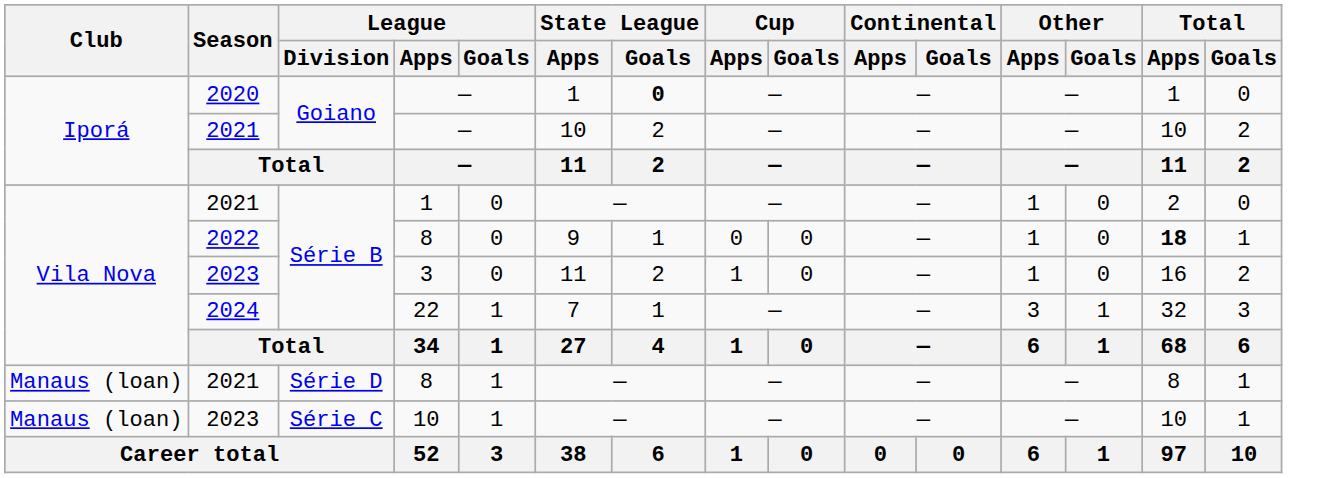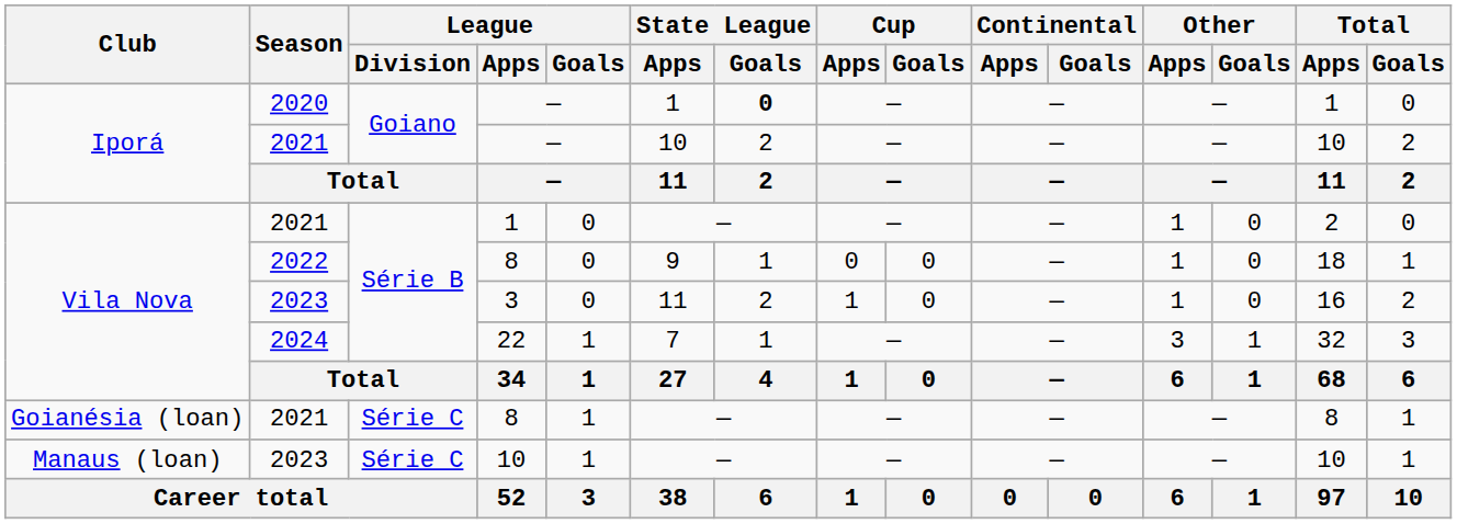2022 / 8 | Total / Apps: bold -> normal
2021 / 8 | Club: Manaus (loan) -> Goianésia (loan)
2021 / 8 | League / Division: Série D -> Série C
